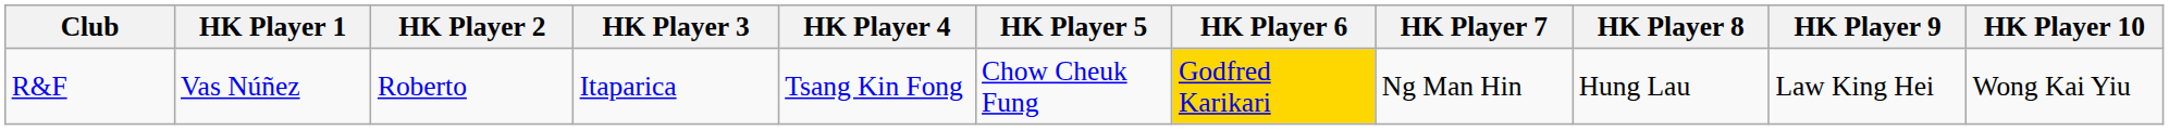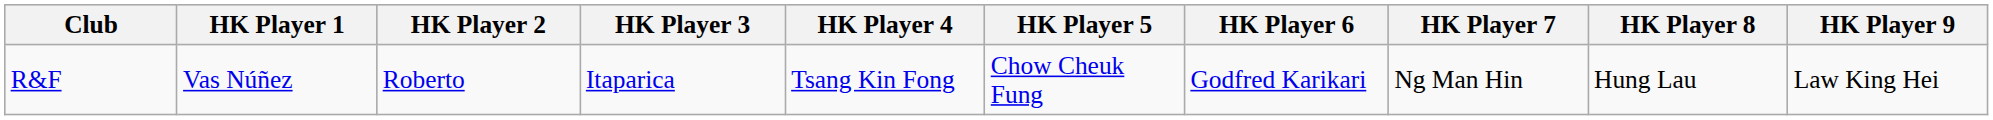- column: HK Player 10 | Wong Kai Yiu
R&F | HK Player 6: gold background -> no background
